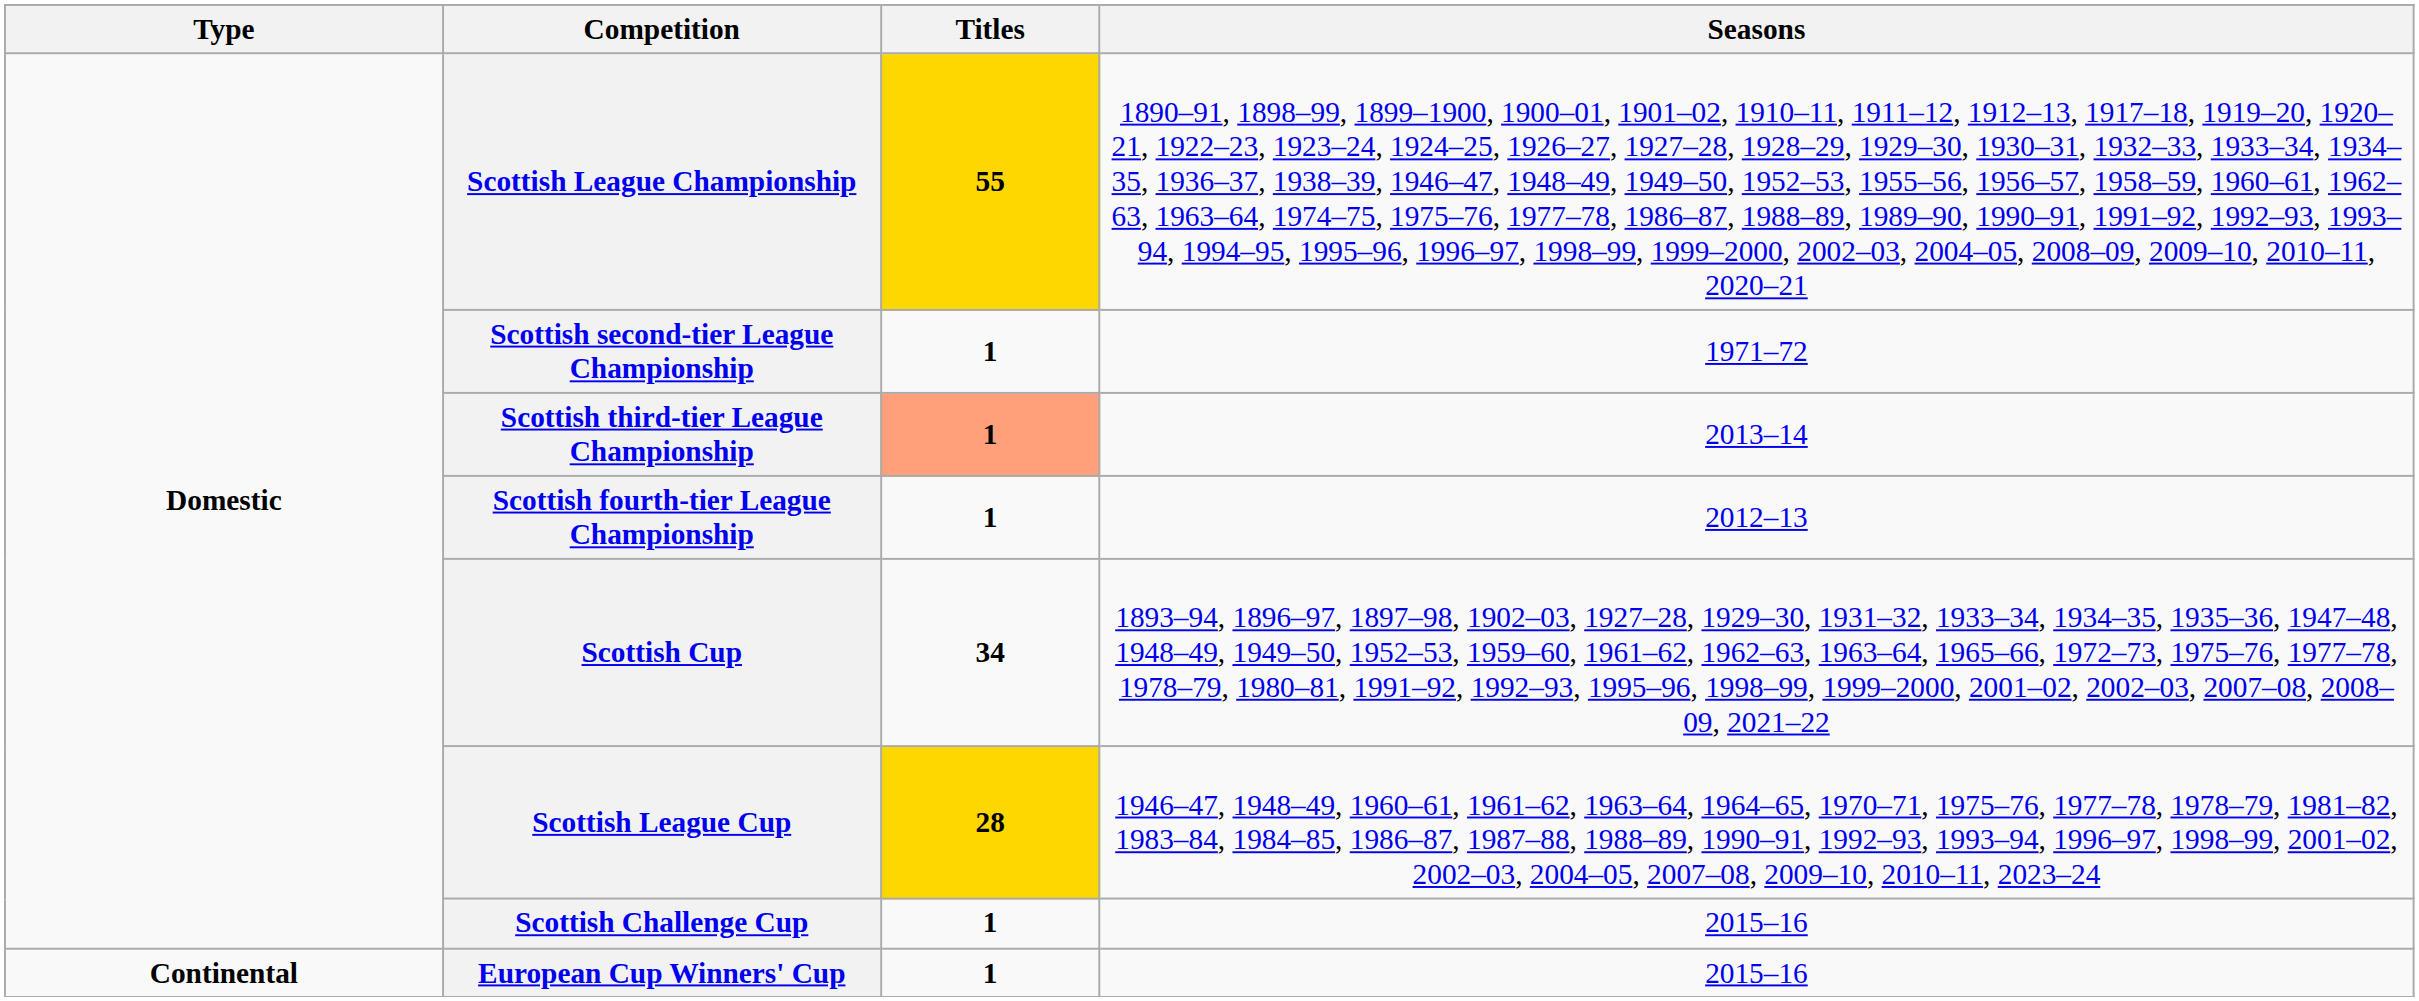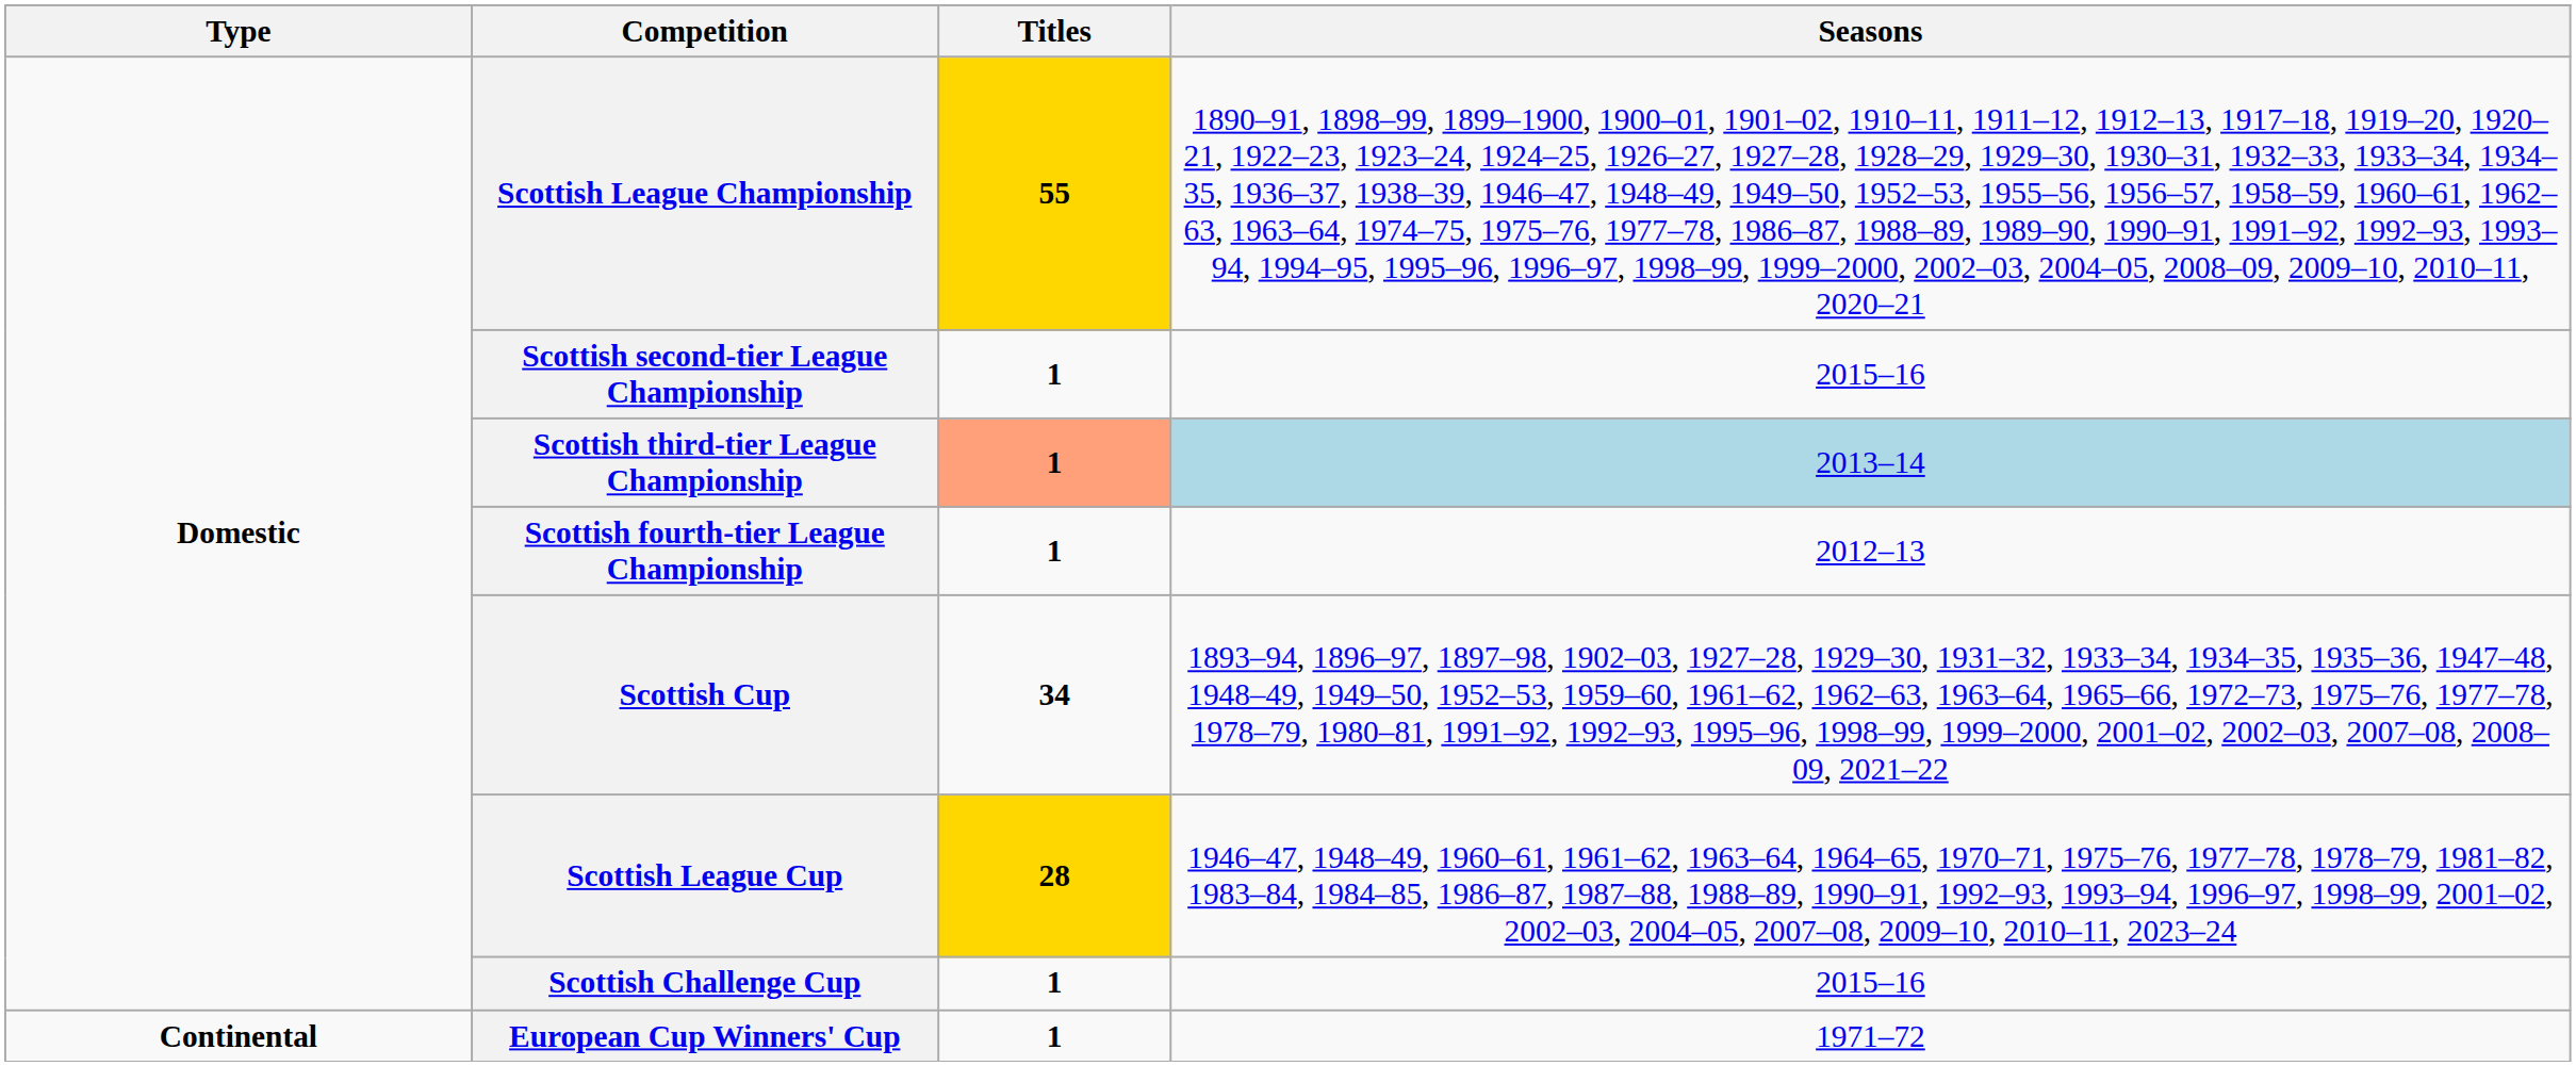Scottish second-tier League Championship | Seasons: 1971–72 -> 2015–16
Scottish third-tier League Championship | Seasons: no background -> lightblue background
European Cup Winners' Cup | Seasons: 2015–16 -> 1971–72
